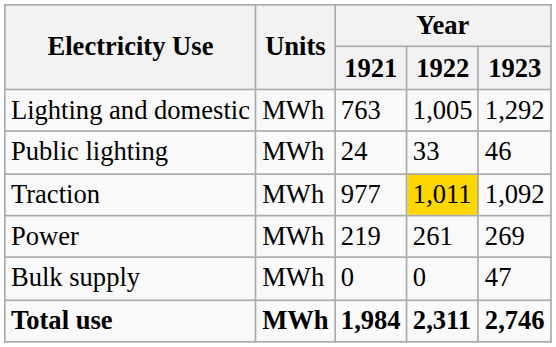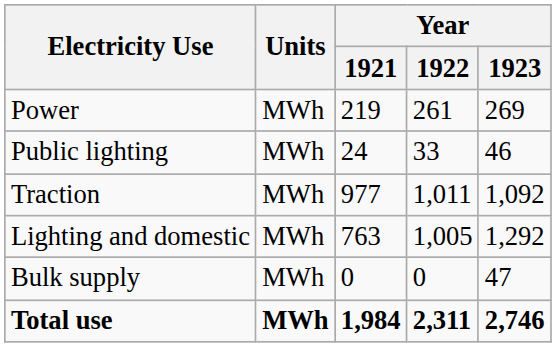rows swapped: Lighting and domestic <-> Power
Traction | Year / 1922: gold background -> no background
